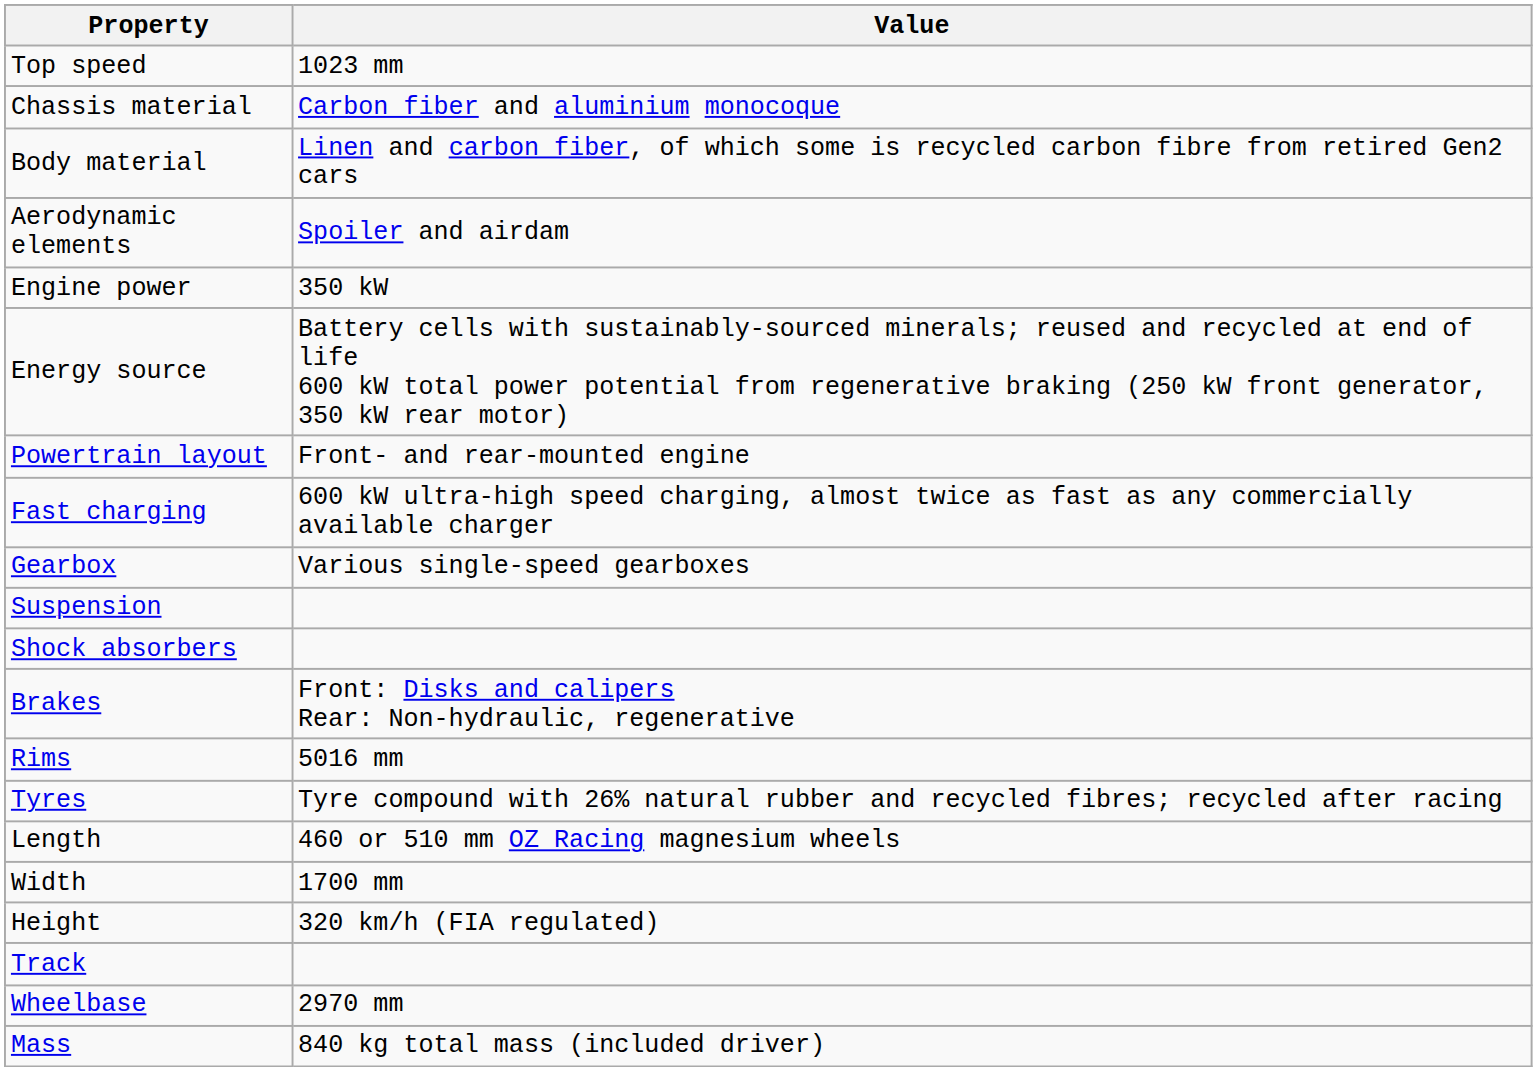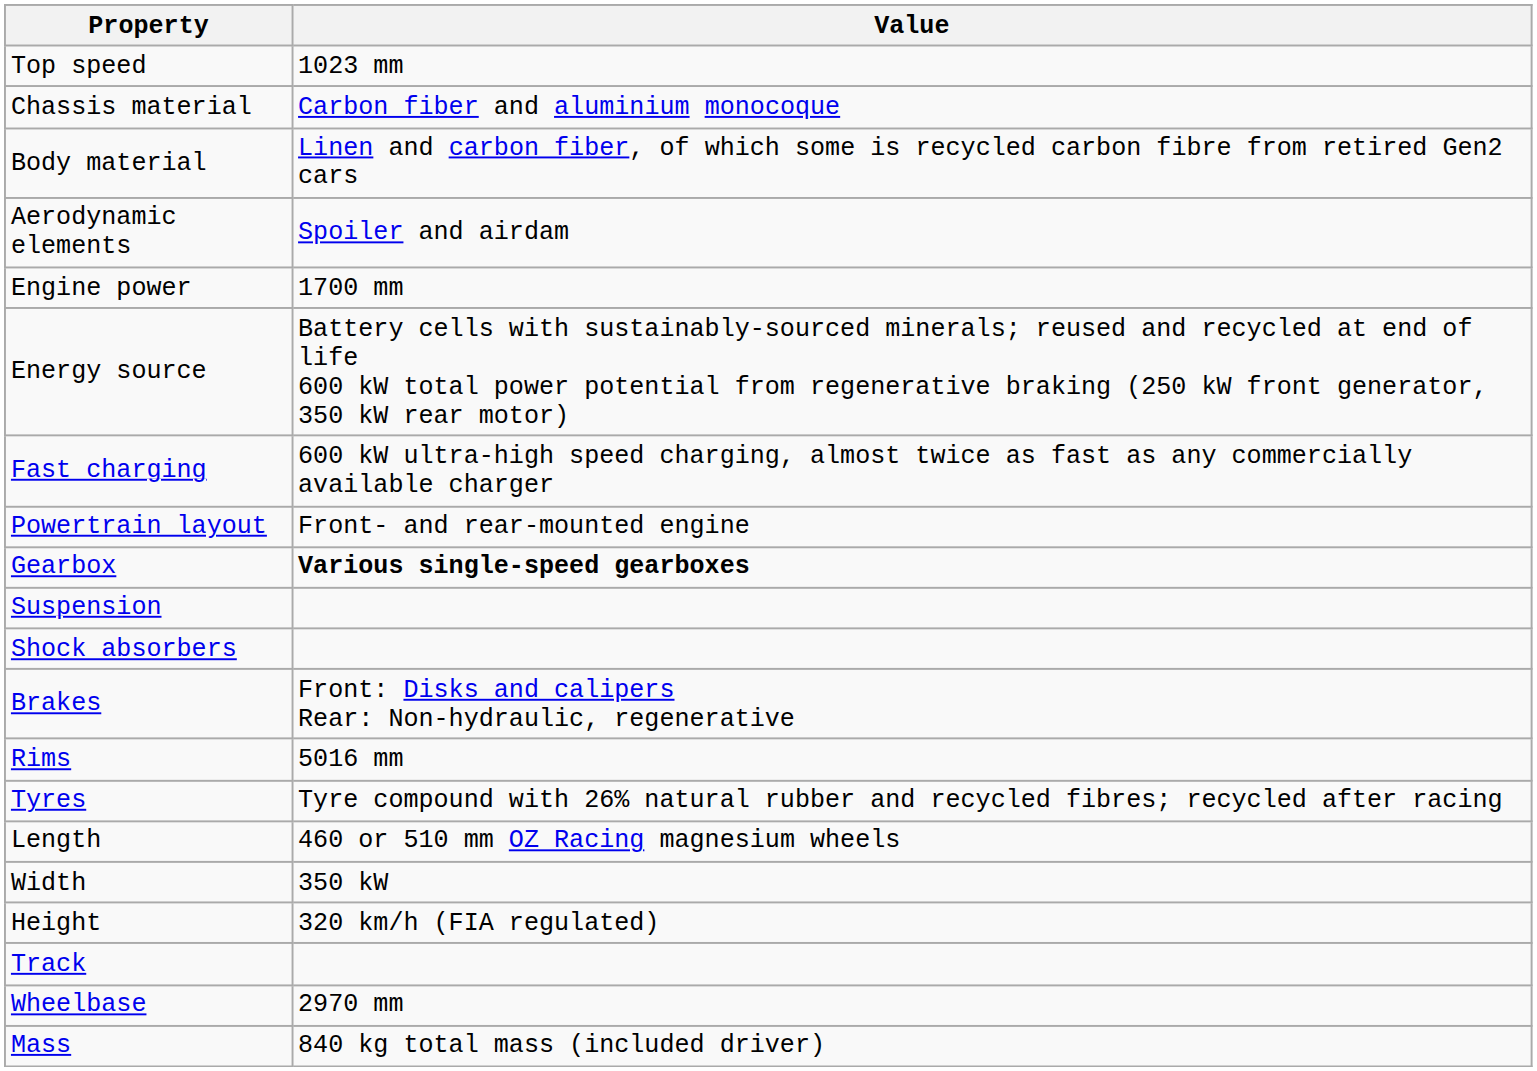Engine power | Value: 350 kW -> 1700 mm
rows swapped: Fast charging <-> Powertrain layout
Gearbox | Value: normal -> bold
Width | Value: 1700 mm -> 350 kW
